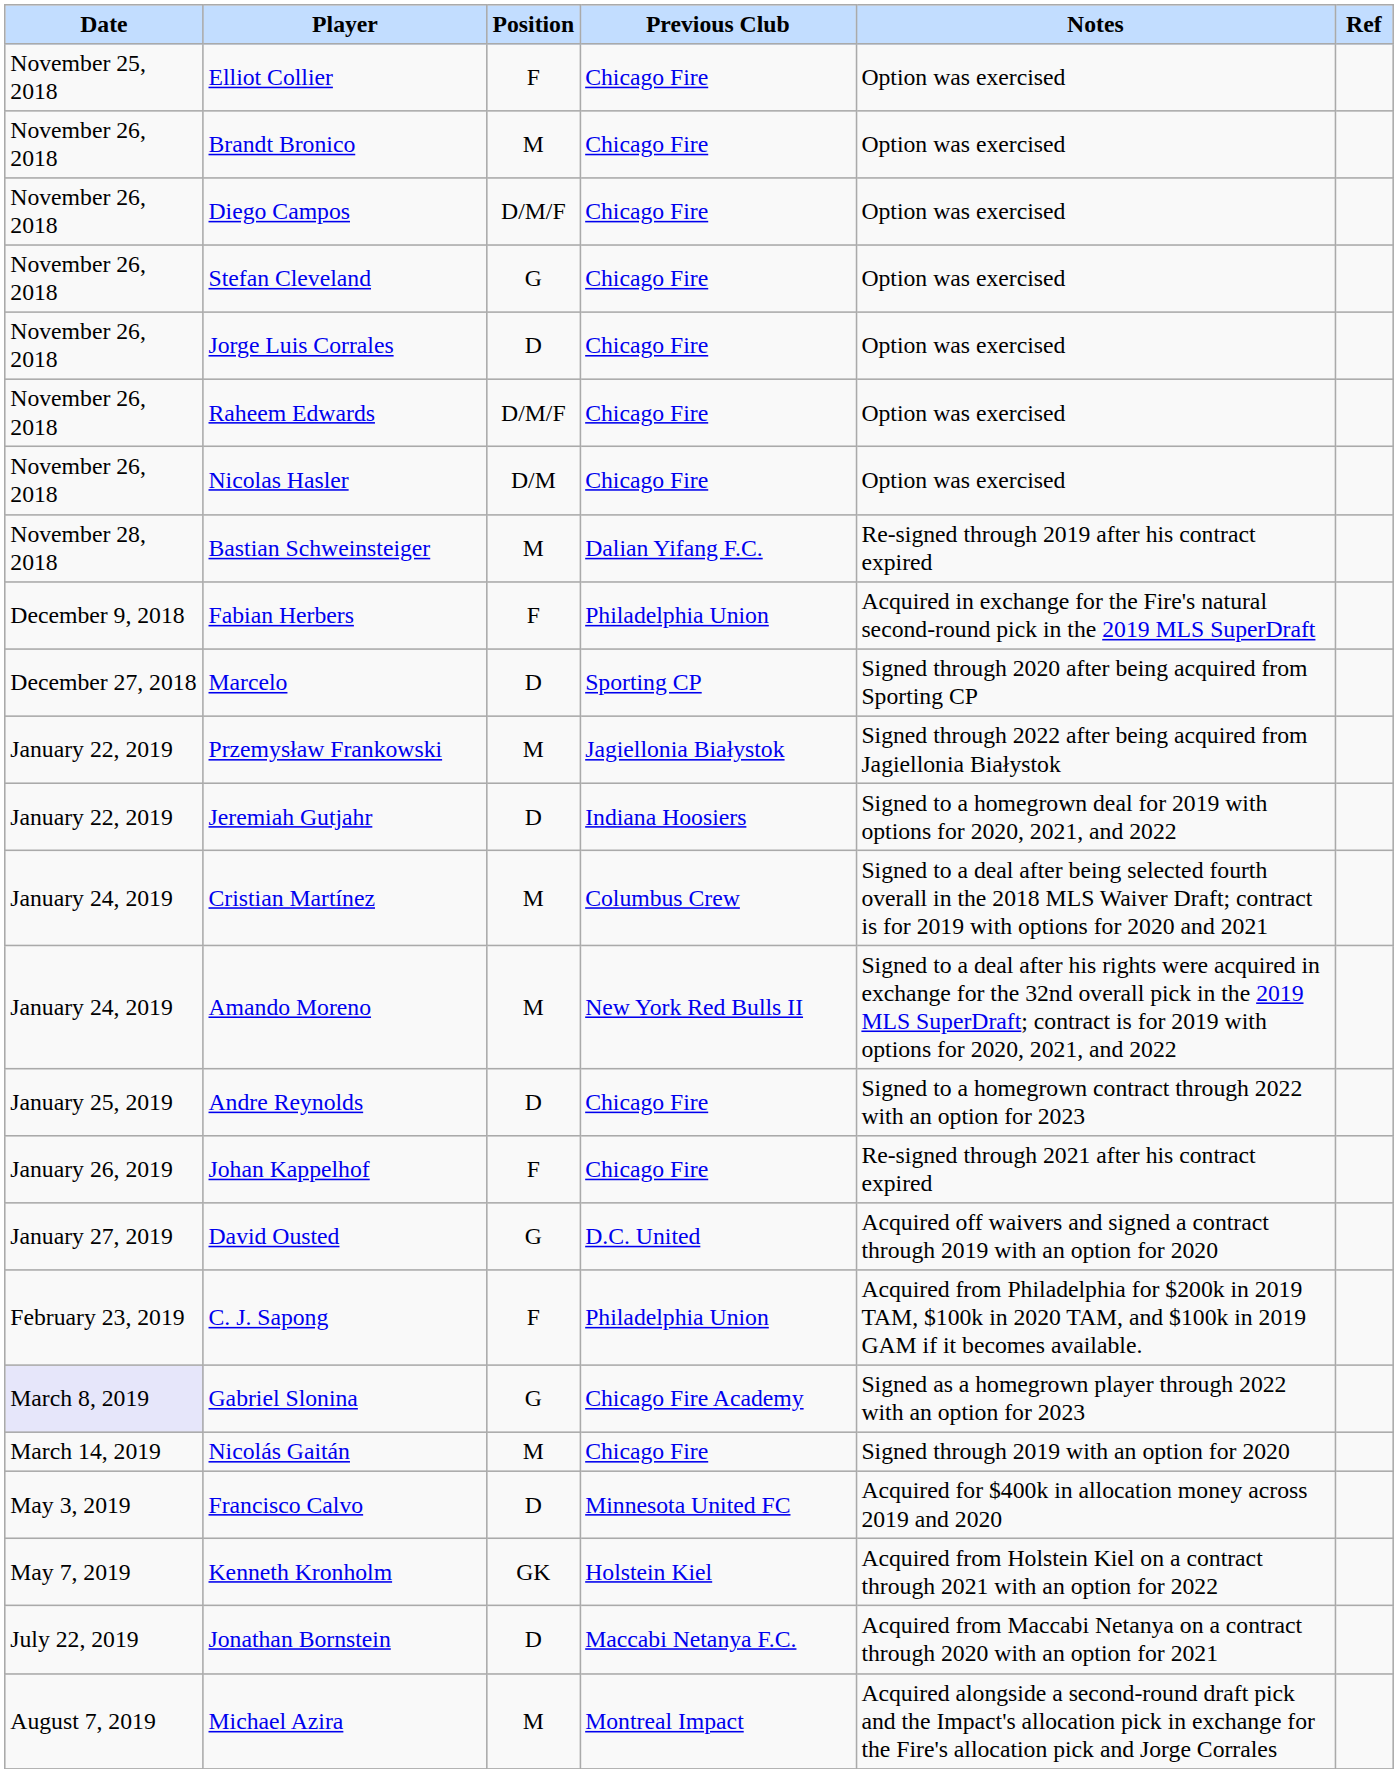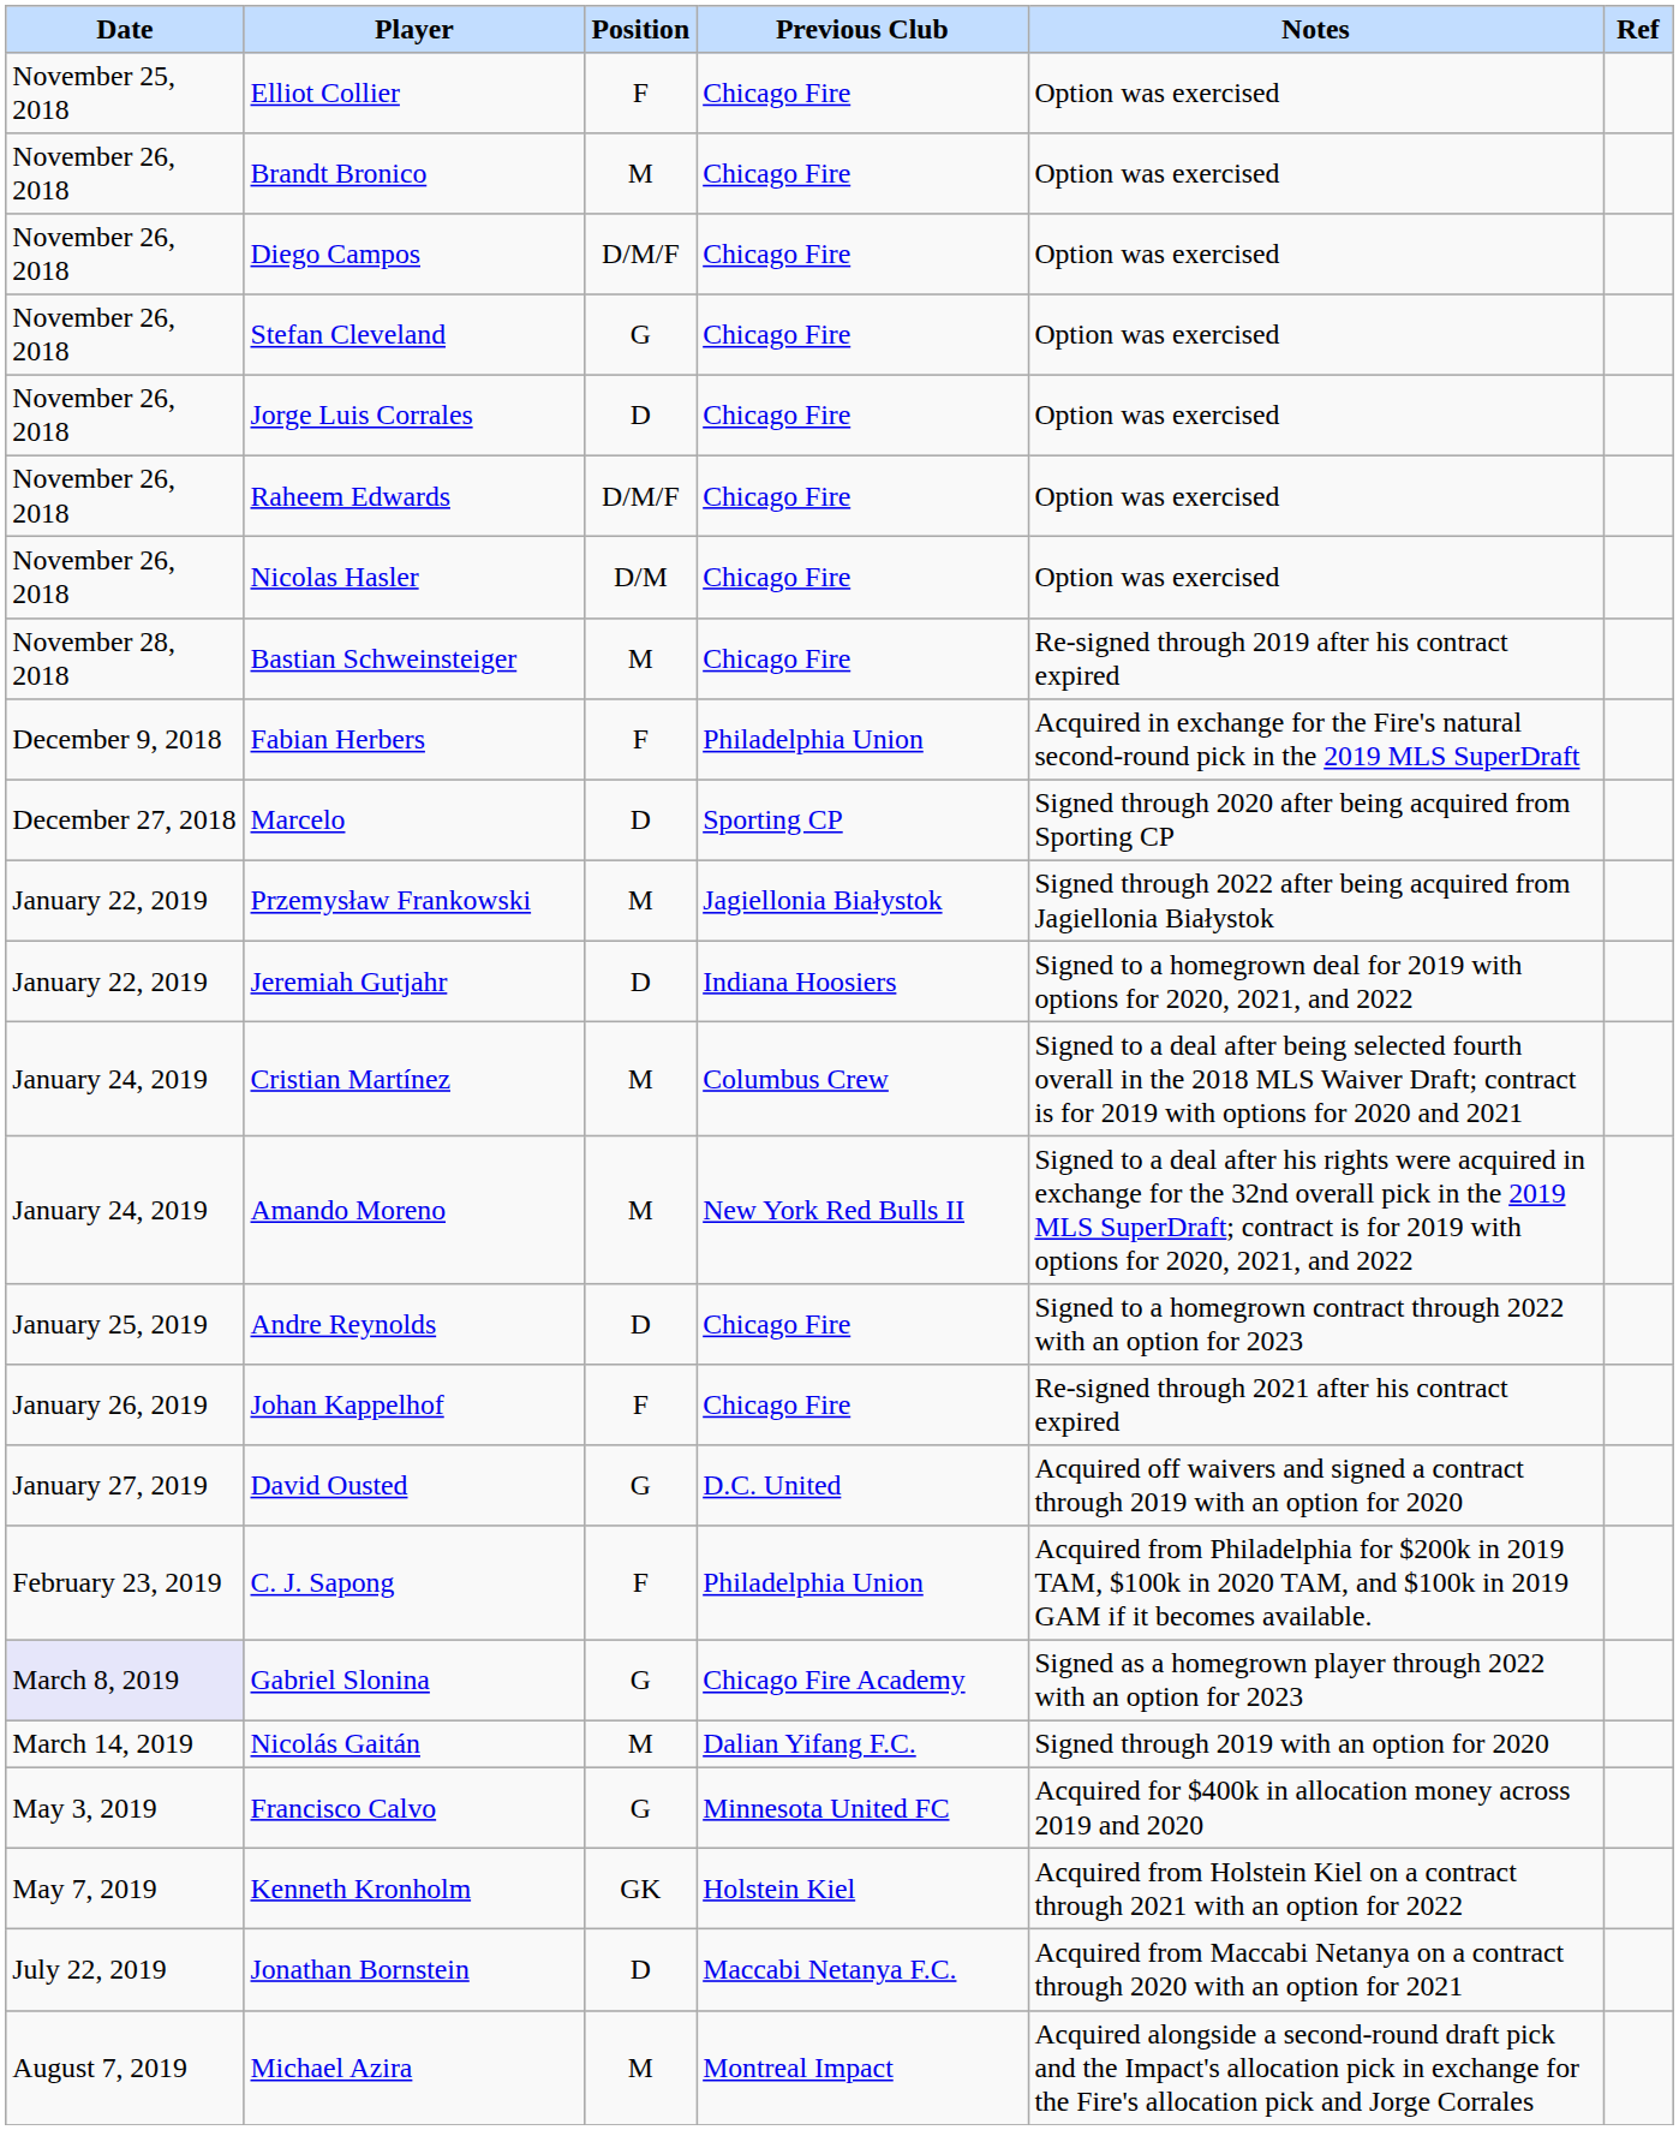Bastian Schweinsteiger | Previous Club: Dalian Yifang F.C. -> Chicago Fire
Nicolás Gaitán | Previous Club: Chicago Fire -> Dalian Yifang F.C.
Francisco Calvo | Position: D -> G
